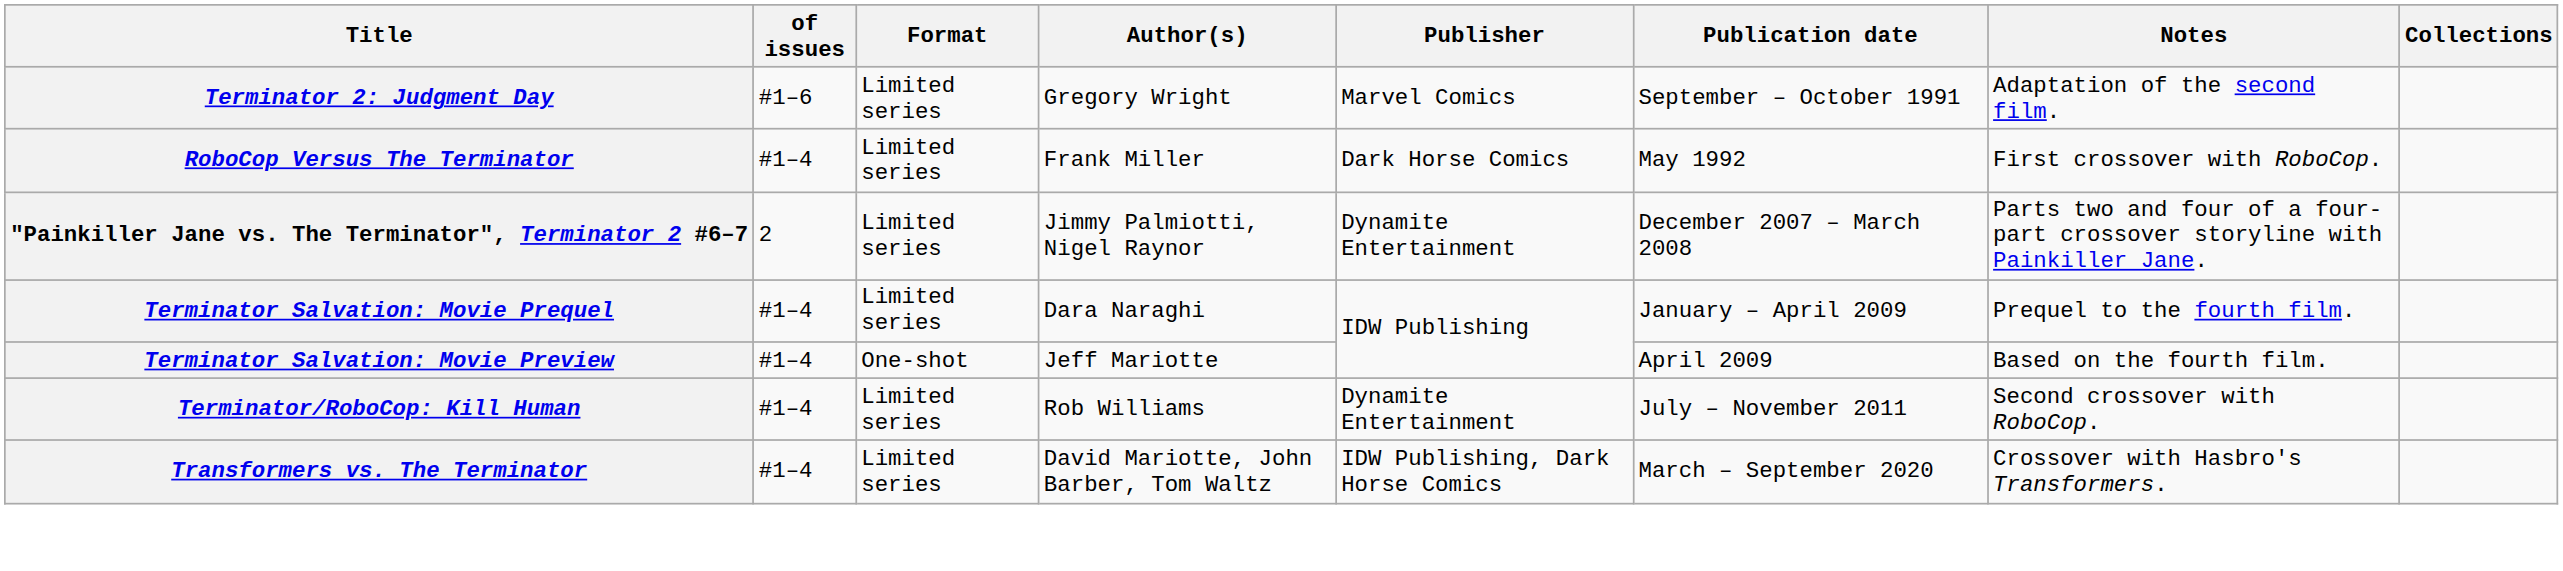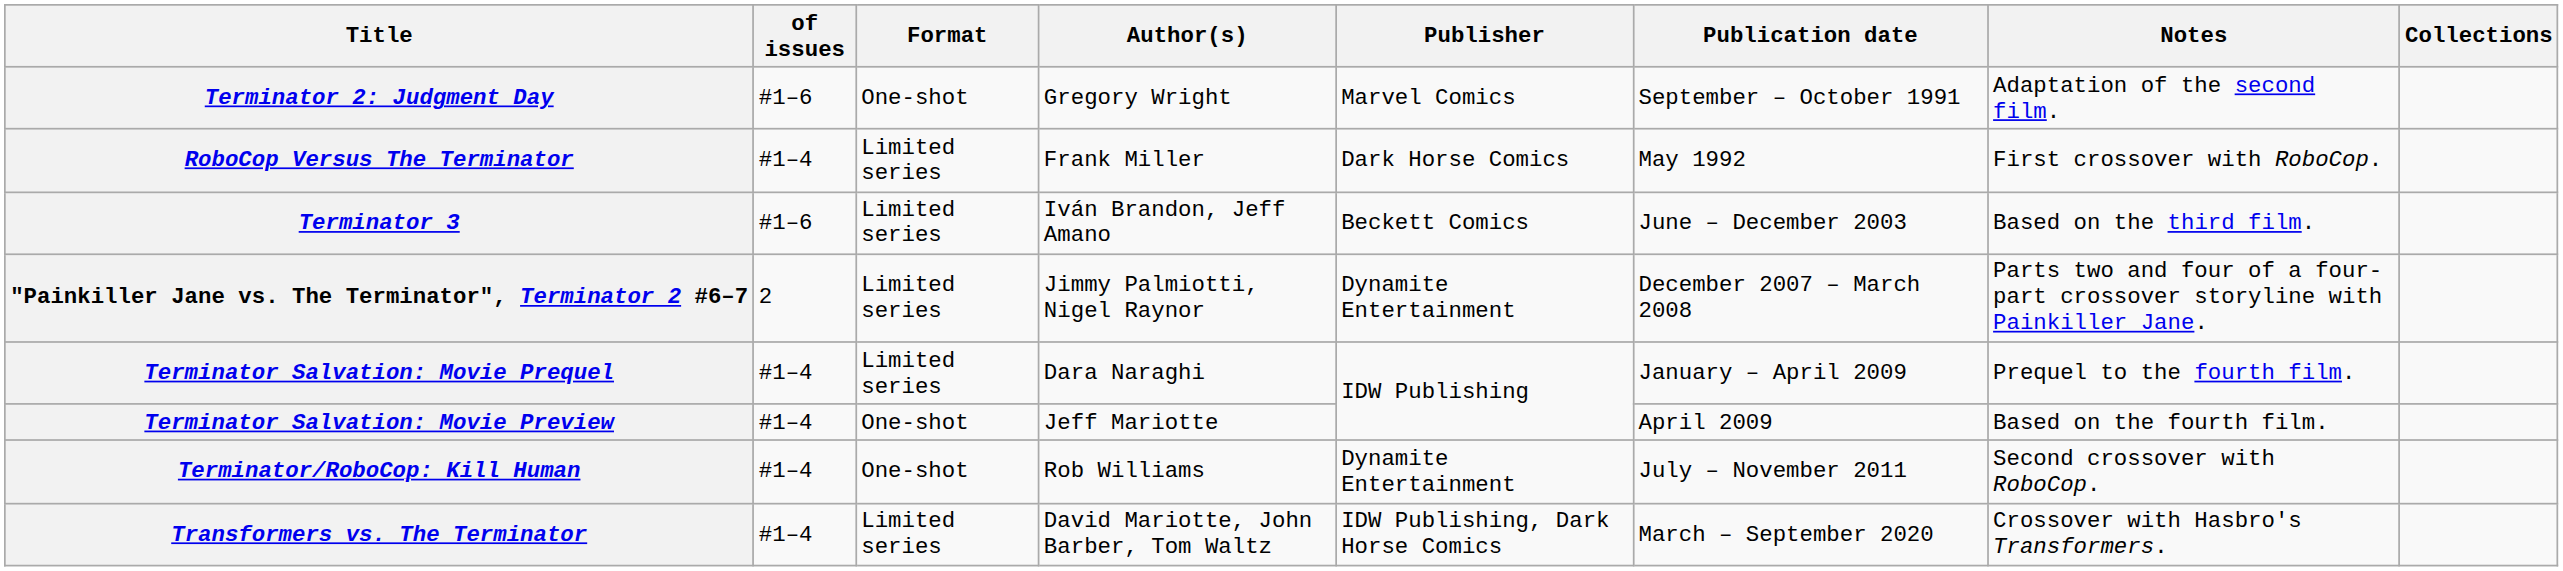Terminator 2: Judgment Day | Format: Limited series -> One-shot
+ row: Terminator 3 | #1–6 | Limited series | Iván Brandon, Jeff Amano | Beckett Comics | June – December 2003 | Based on the third film.
Terminator/RoboCop: Kill Human | Format: Limited series -> One-shot
